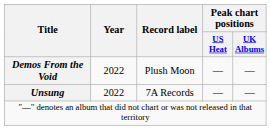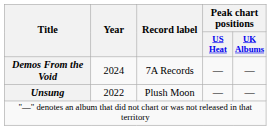Demos From the Void | Year: 2022 -> 2024
Demos From the Void | Record label: Plush Moon -> 7A Records
Unsung | Record label: 7A Records -> Plush Moon
